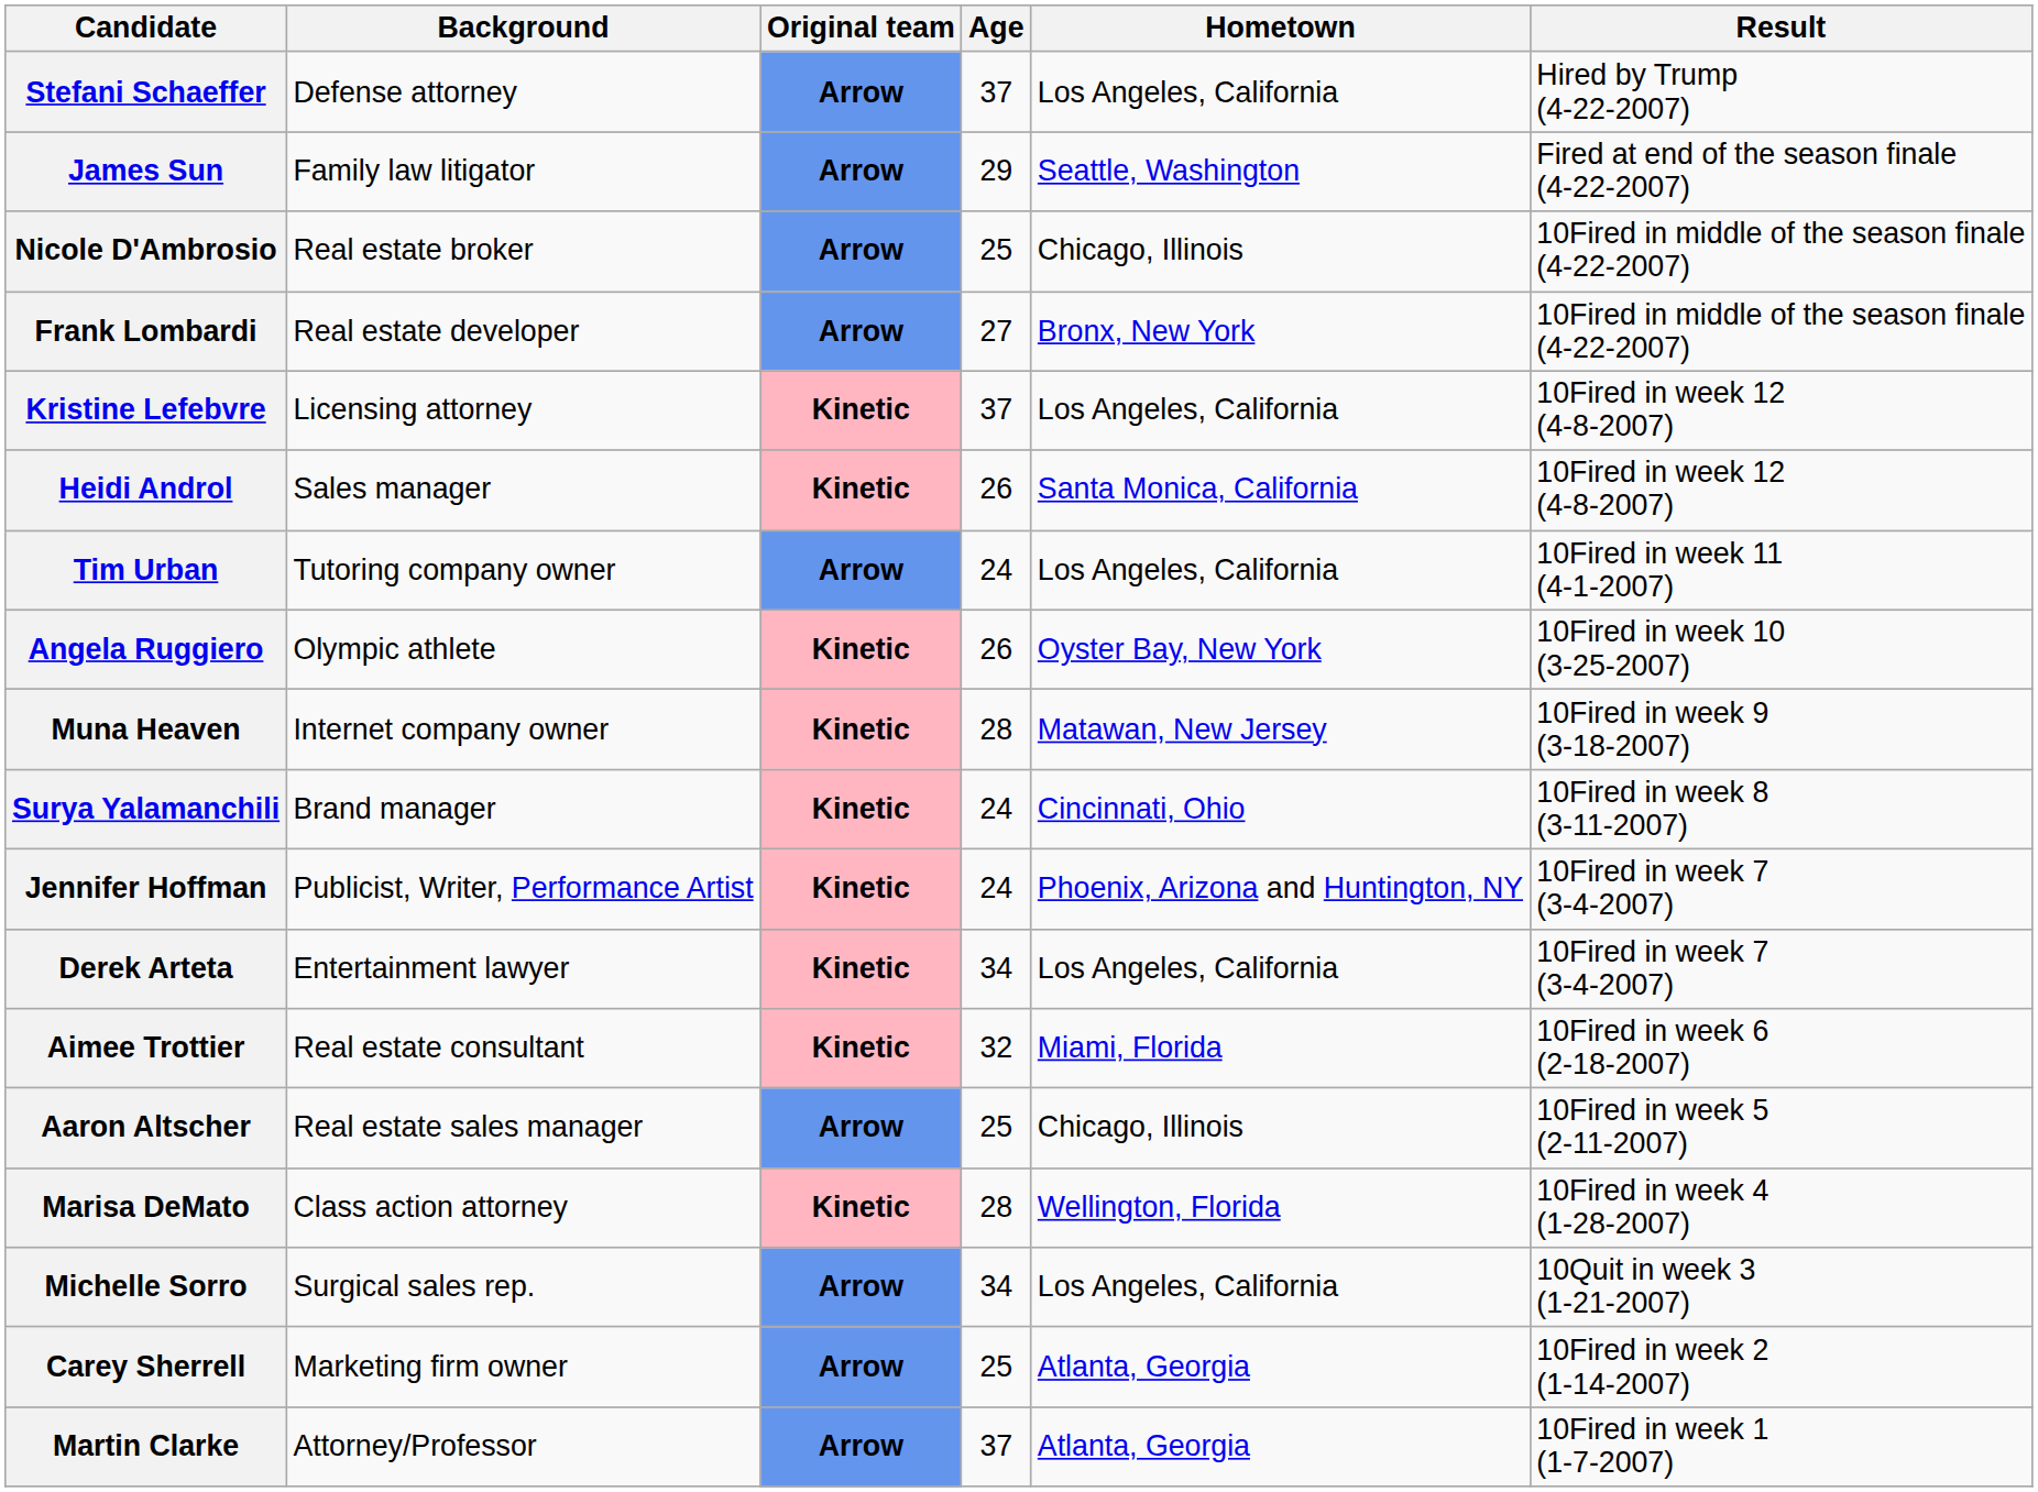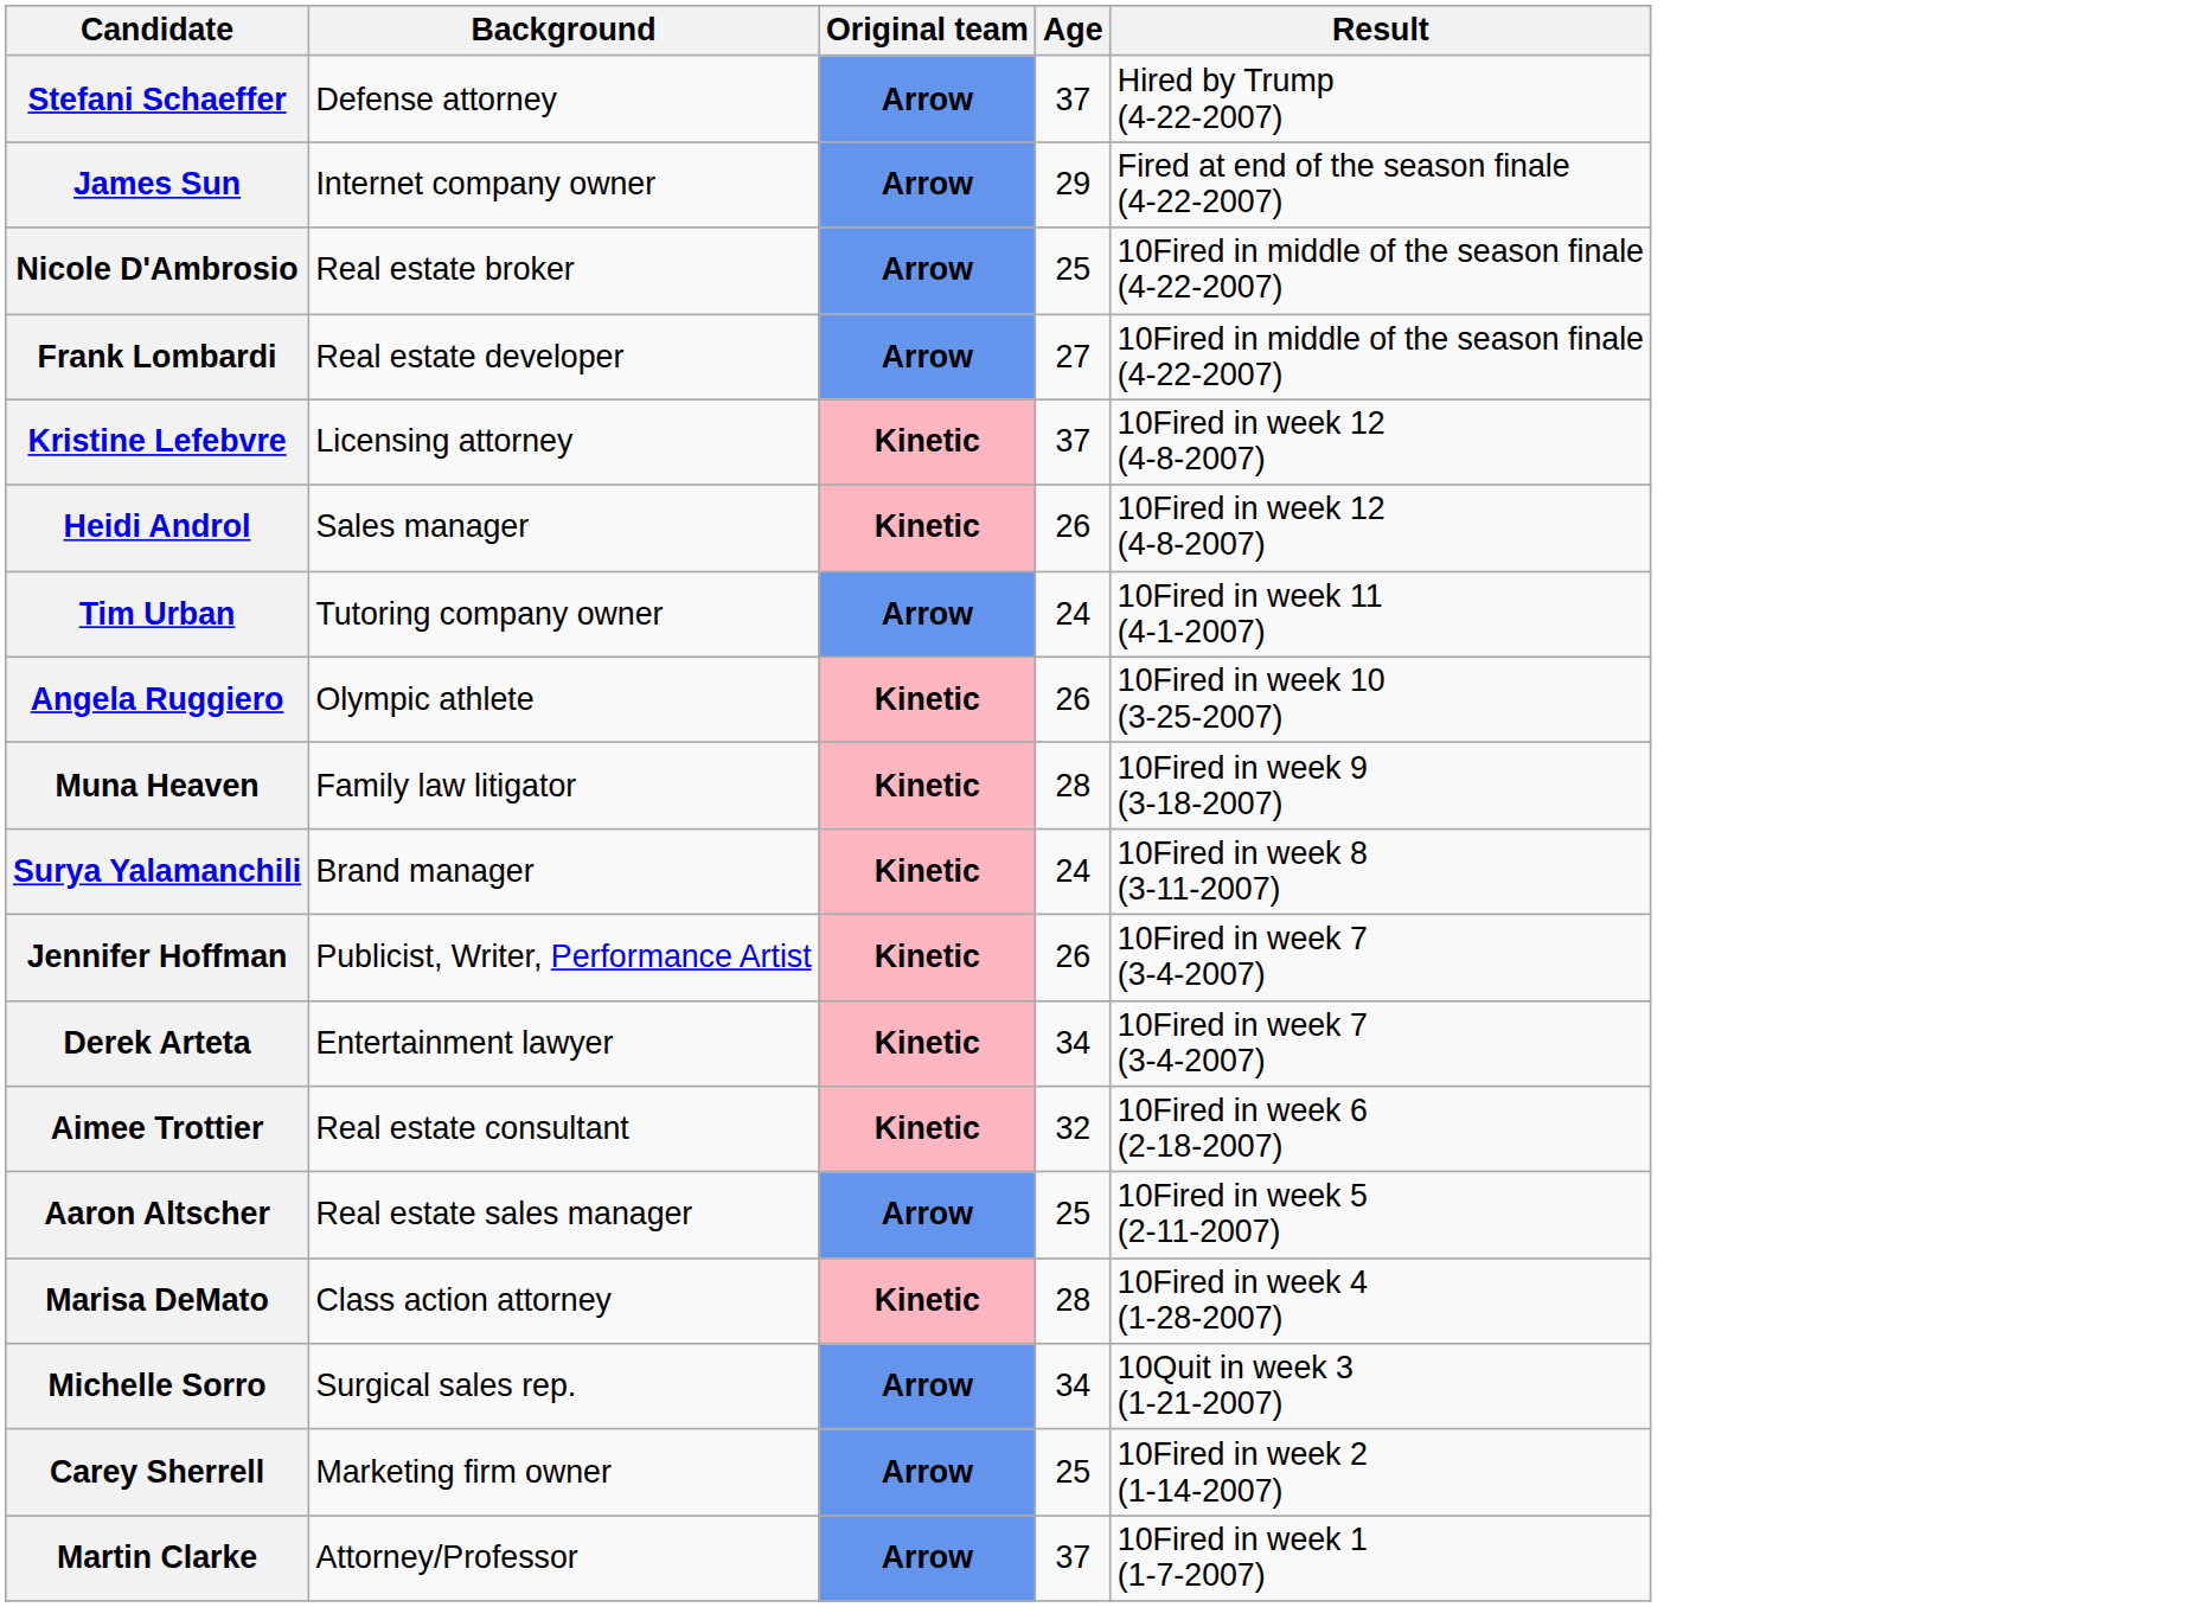- column: Hometown | Los Angeles, California | Seattle, Washington | Chicago, Illinois | Bronx, New York | Los Angeles, California | Santa Monica, California | Los Angeles, California | Oyster Bay, New York | Matawan, New Jersey | Cincinnati, Ohio | Phoenix, Arizona and Huntington, NY | Los Angeles, California | Miami, Florida | Chicago, Illinois | Wellington, Florida | Los Angeles, California | Atlanta, Georgia | Atlanta, Georgia
James Sun | Background: Family law litigator -> Internet company owner
Muna Heaven | Background: Internet company owner -> Family law litigator
Jennifer Hoffman | Age: 24 -> 26
